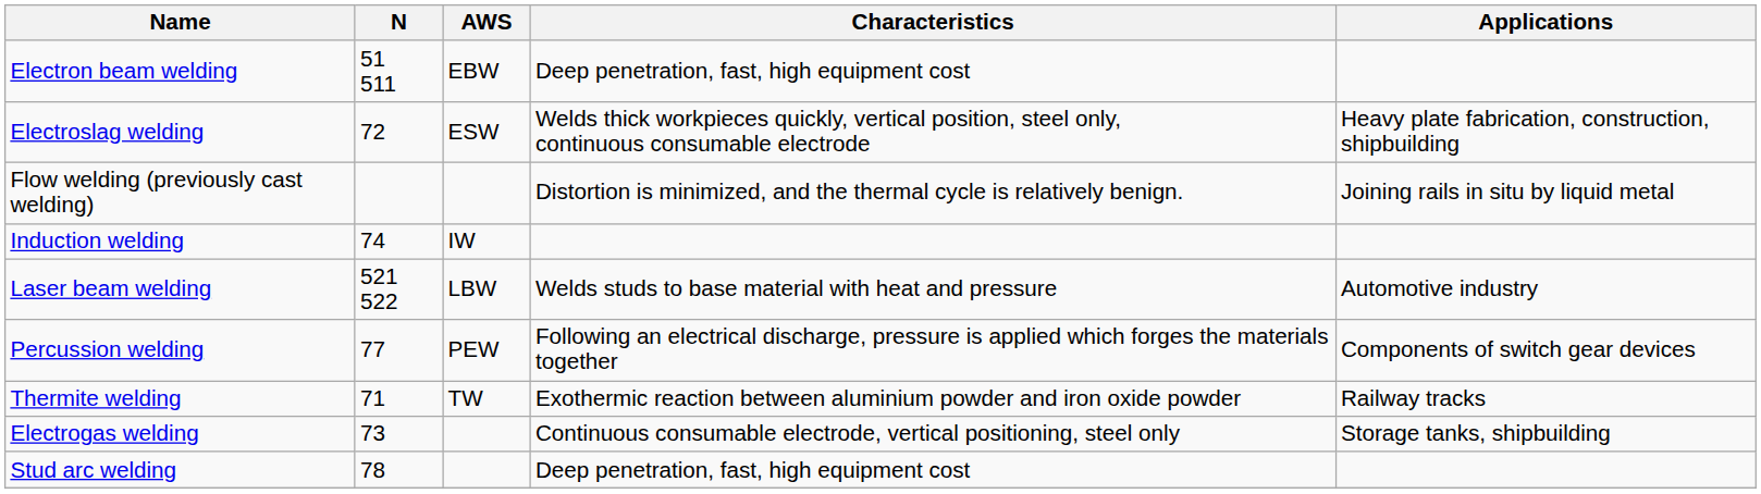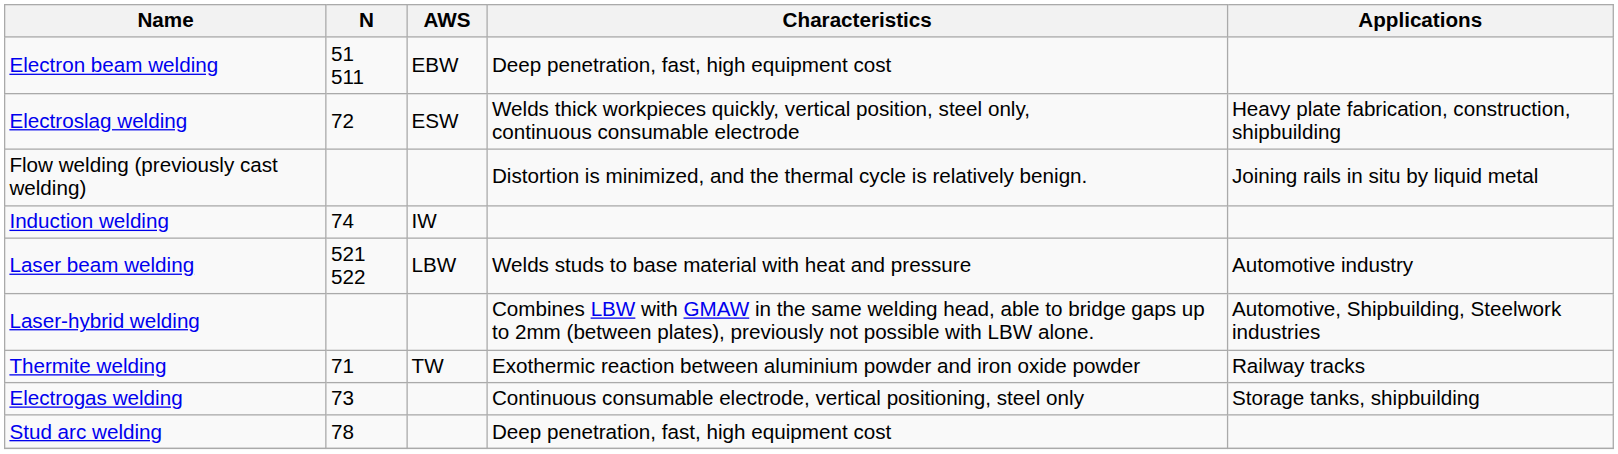+ row: Laser-hybrid welding | Combines LBW with GMAW in the same welding head, able to bridge gaps up to 2mm (between plates), previously not possible with LBW alone. | Automotive, Shipbuilding, Steelwork industries
- row: Percussion welding | 77 | PEW | Following an electrical discharge, pressure is applied which forges the materials together | Components of switch gear devices
